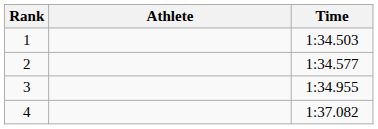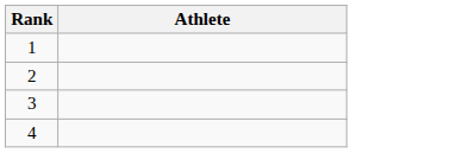- column: Time | 1:34.503 | 1:34.577 | 1:34.955 | 1:37.082
